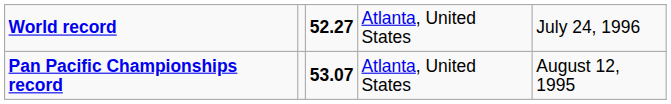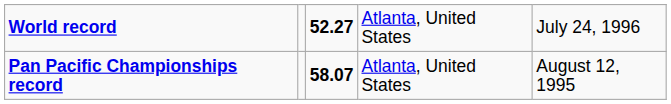Pan Pacific Championships record | column 3: 53.07 -> 58.07
